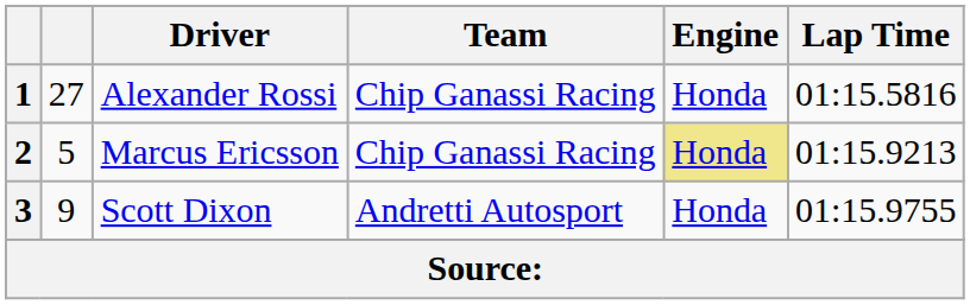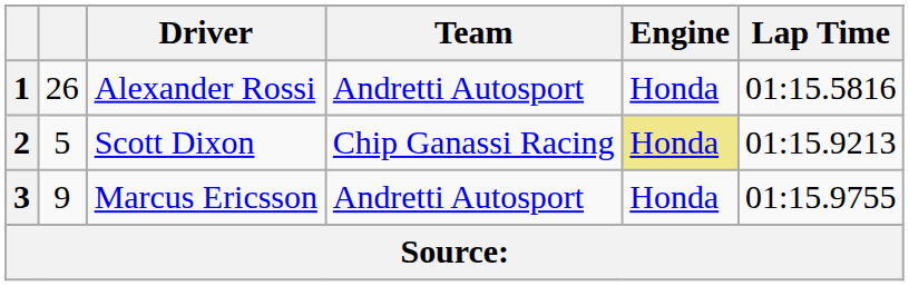1 | column 2: 27 -> 26
1 | Team: Chip Ganassi Racing -> Andretti Autosport
2 | Driver: Marcus Ericsson -> Scott Dixon
3 | Driver: Scott Dixon -> Marcus Ericsson
